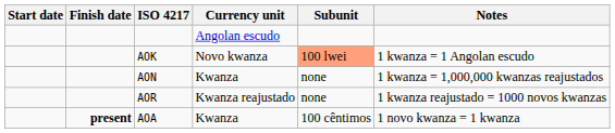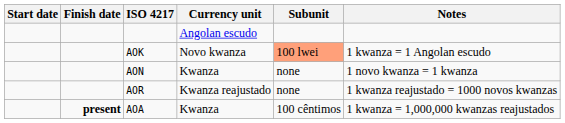AON | Notes: 1 kwanza = 1,000,000 kwanzas reajustados -> 1 novo kwanza = 1 kwanza
AOA | Notes: 1 novo kwanza = 1 kwanza -> 1 kwanza = 1,000,000 kwanzas reajustados
